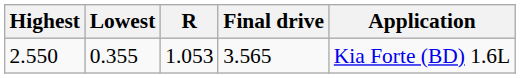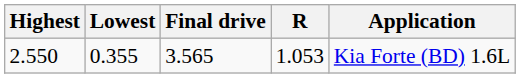columns swapped: R <-> Final drive
